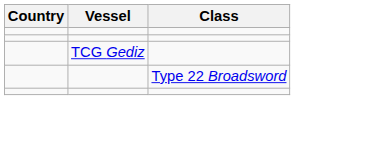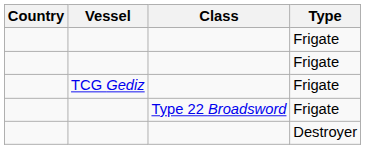+ column: Type | Frigate | Frigate | Frigate | Frigate | Destroyer
